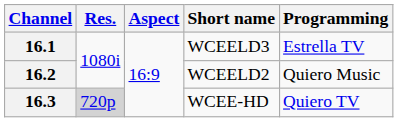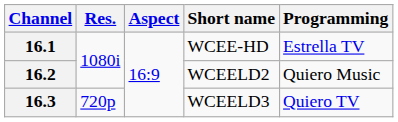16.1 | Short name: WCEELD3 -> WCEE-HD
16.3 | Res.: lightgrey background -> no background
16.3 | Short name: WCEE-HD -> WCEELD3
